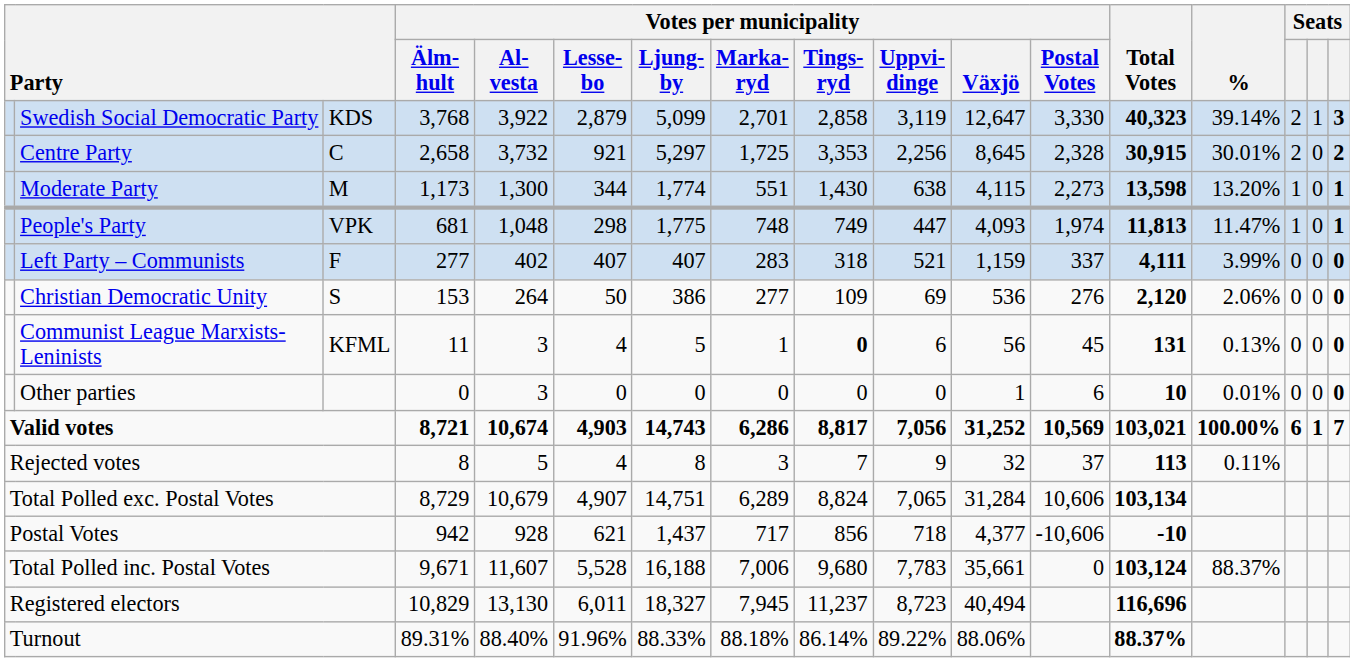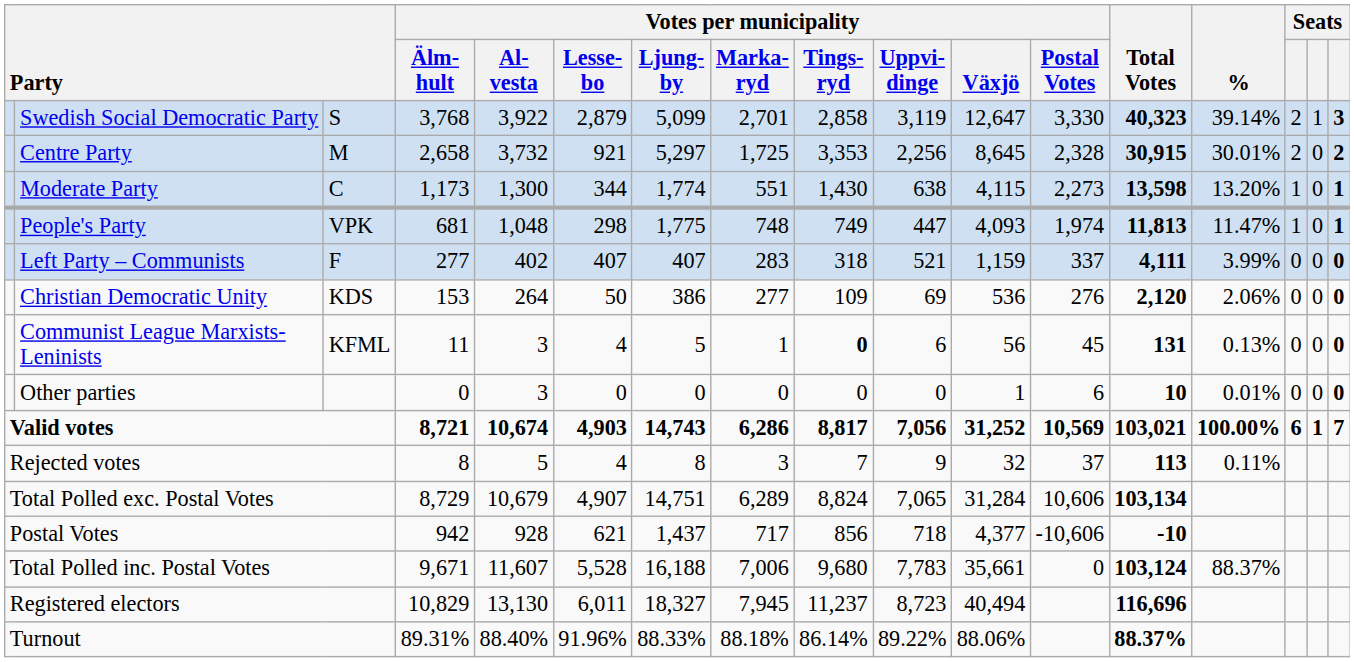Swedish Social Democratic Party | column 3: KDS -> S
Centre Party | column 3: C -> M
Moderate Party | column 3: M -> C
Christian Democratic Unity | column 3: S -> KDS
